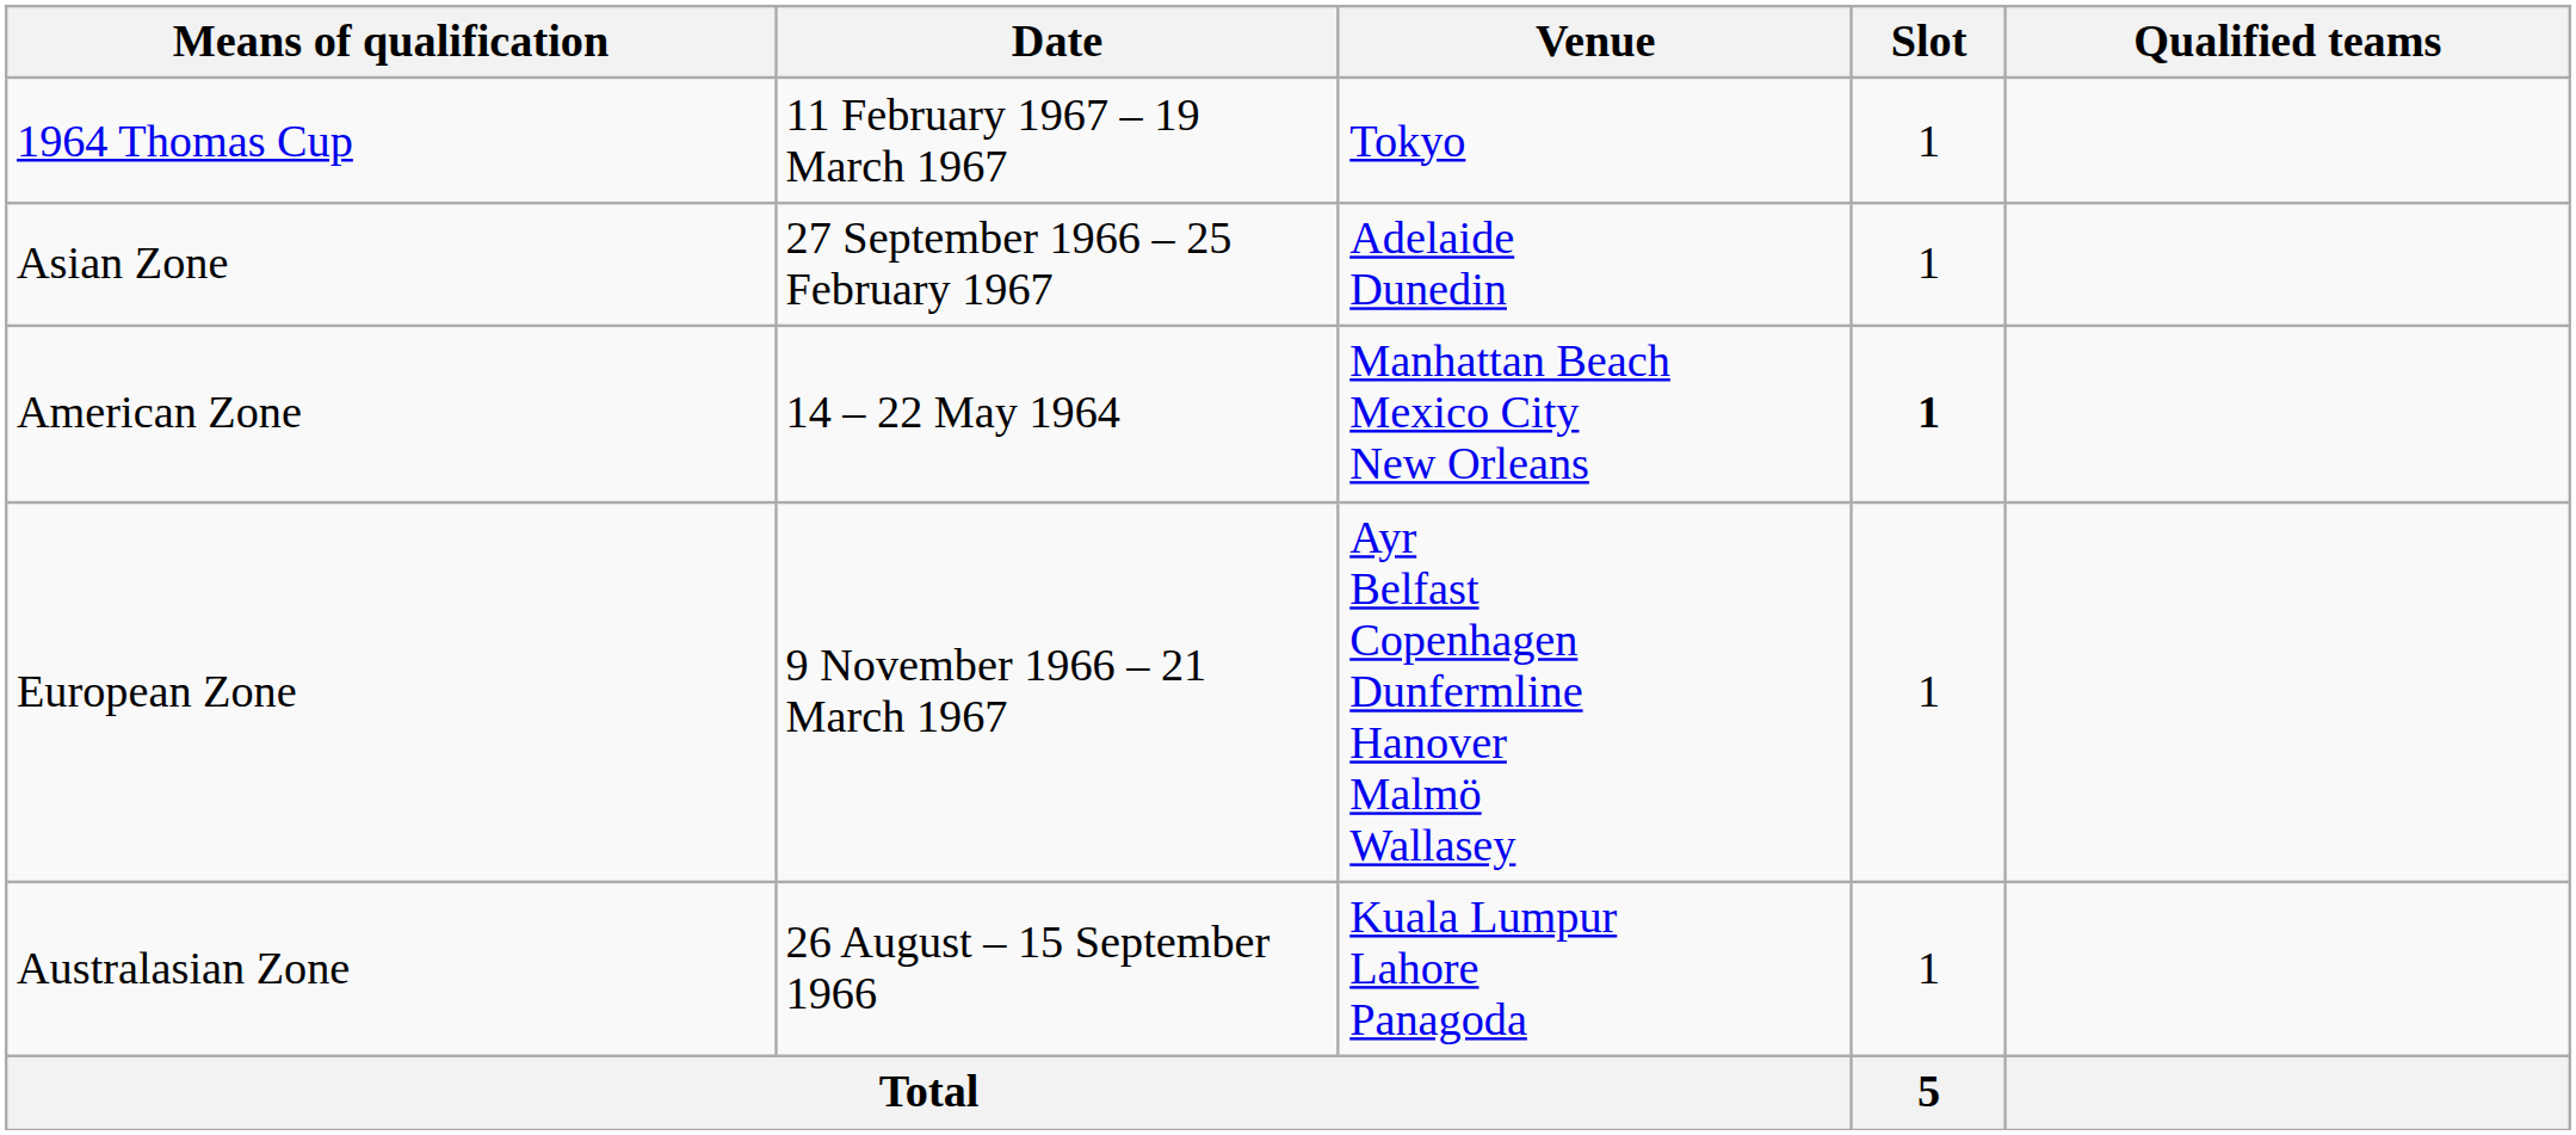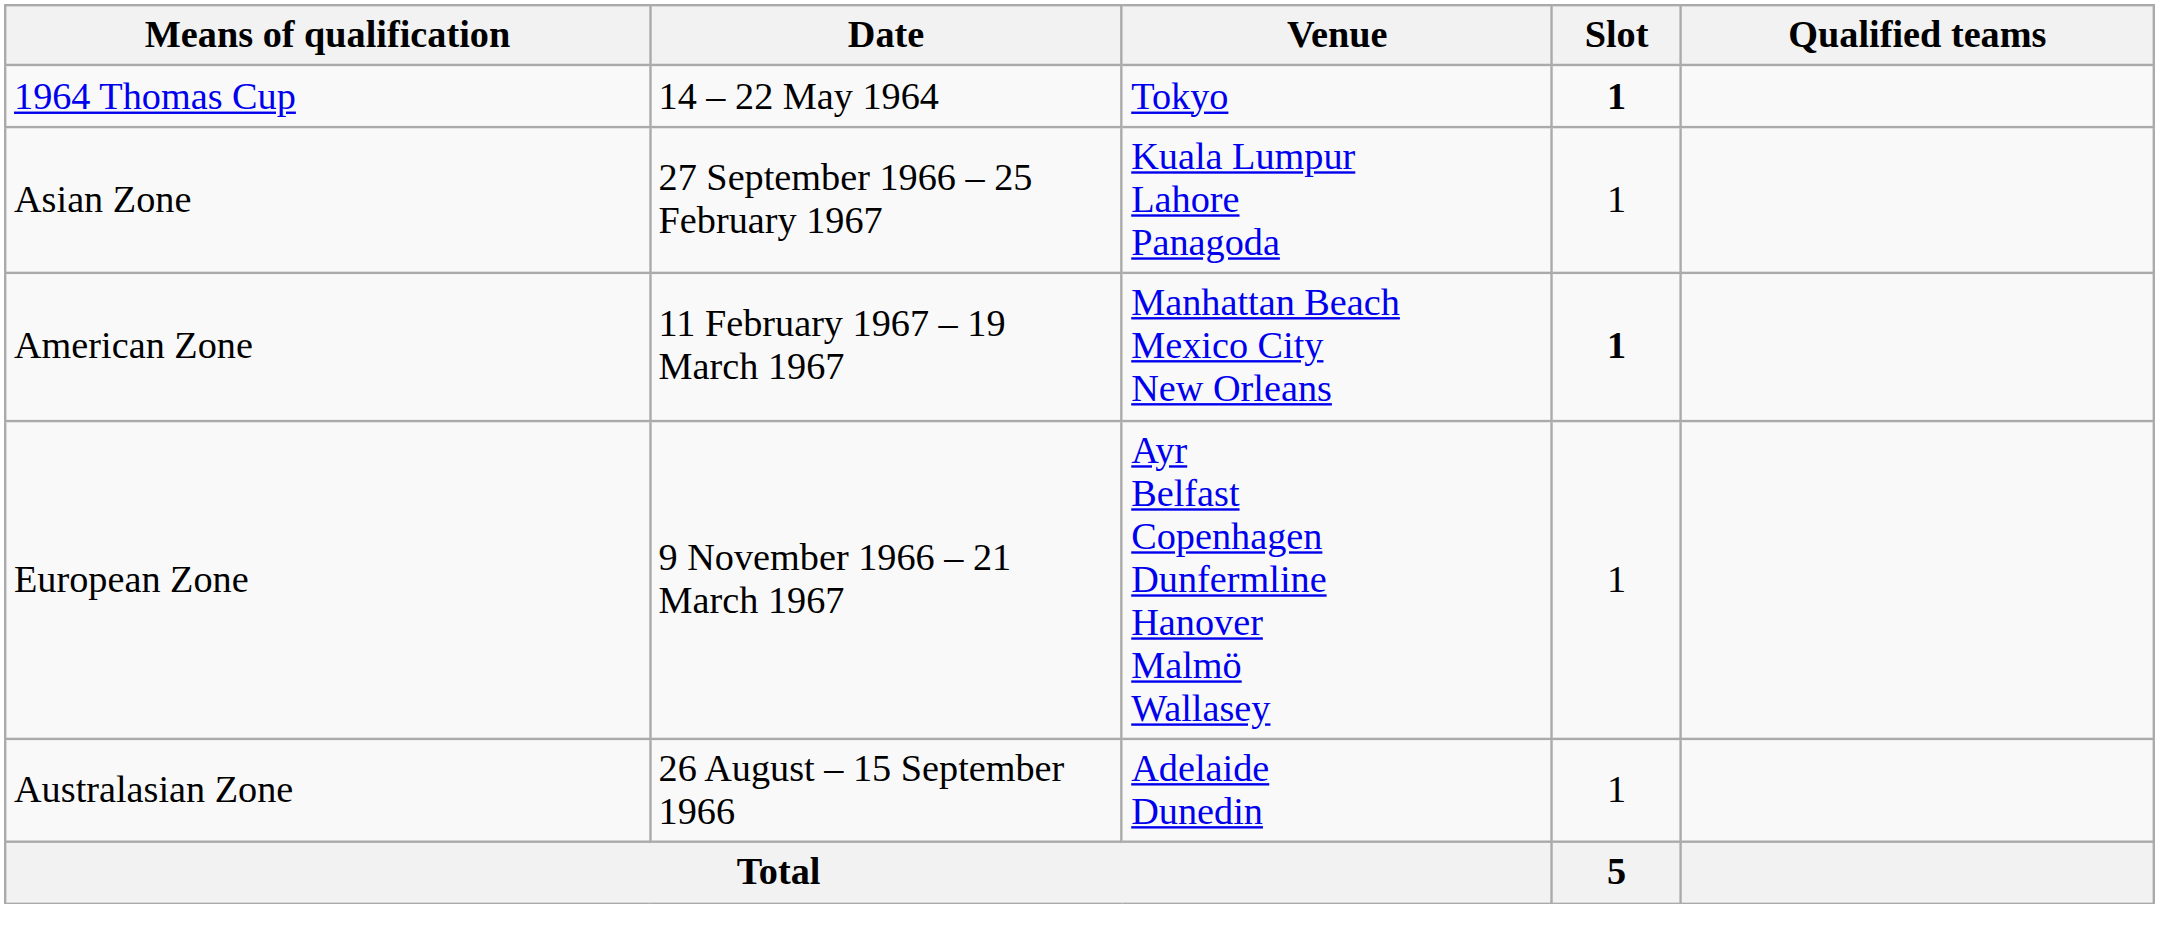1964 Thomas Cup | Date: 11 February 1967 – 19 March 1967 -> 14 – 22 May 1964
1964 Thomas Cup | Slot: normal -> bold
Asian Zone | Venue: Adelaide Dunedin -> Kuala Lumpur Lahore Panagoda
American Zone | Date: 14 – 22 May 1964 -> 11 February 1967 – 19 March 1967
Australasian Zone | Venue: Kuala Lumpur Lahore Panagoda -> Adelaide Dunedin
